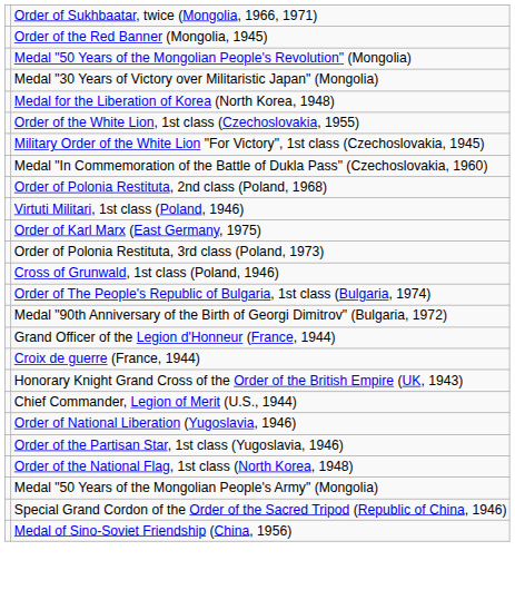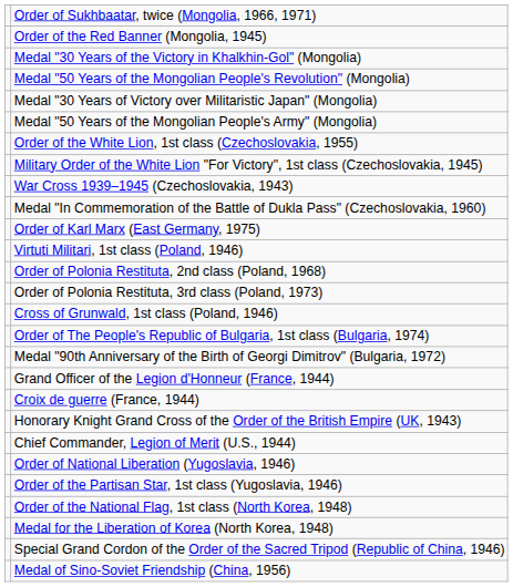+ row: Medal "30 Years of the Victory in Khalkhin-Gol" (Mongolia)
rows swapped: Medal "50 Years of the Mongolian People's Army" (Mongolia) <-> Medal for the Liberation of Korea (North Korea, 1948)
+ row: War Cross 1939–1945 (Czechoslovakia, 1943)
rows swapped: Order of Karl Marx (East Germany, 1975) <-> Order of Polonia Restituta, 2nd class (Poland, 1968)
